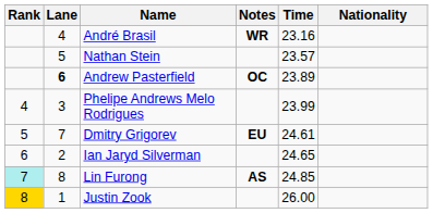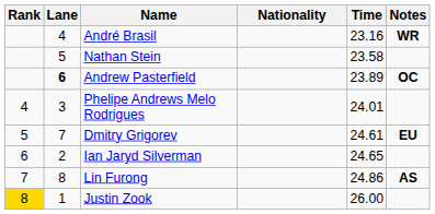columns swapped: Nationality <-> Notes
Nathan Stein | Time: 23.57 -> 23.58
Phelipe Andrews Melo Rodrigues | Time: 23.99 -> 24.01
Lin Furong | Rank: paleturquoise background -> no background
Lin Furong | Time: 24.85 -> 24.86
